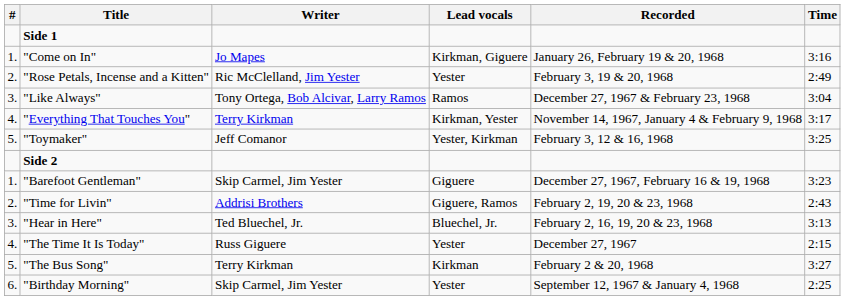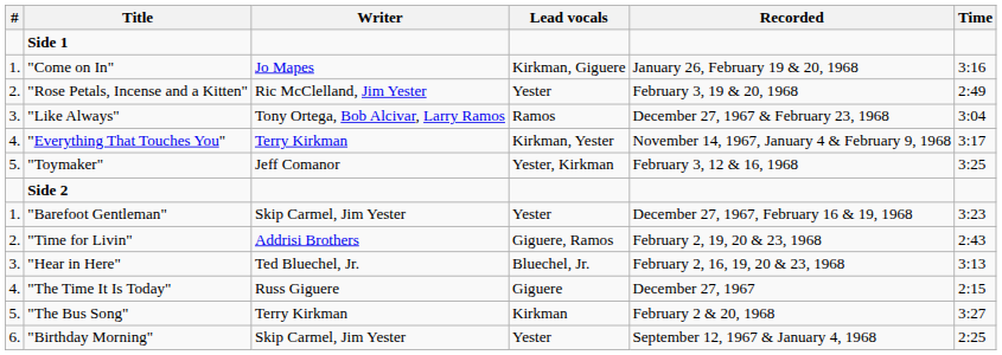"Barefoot Gentleman" | Lead vocals: Giguere -> Yester
"The Time It Is Today" | Lead vocals: Yester -> Giguere
